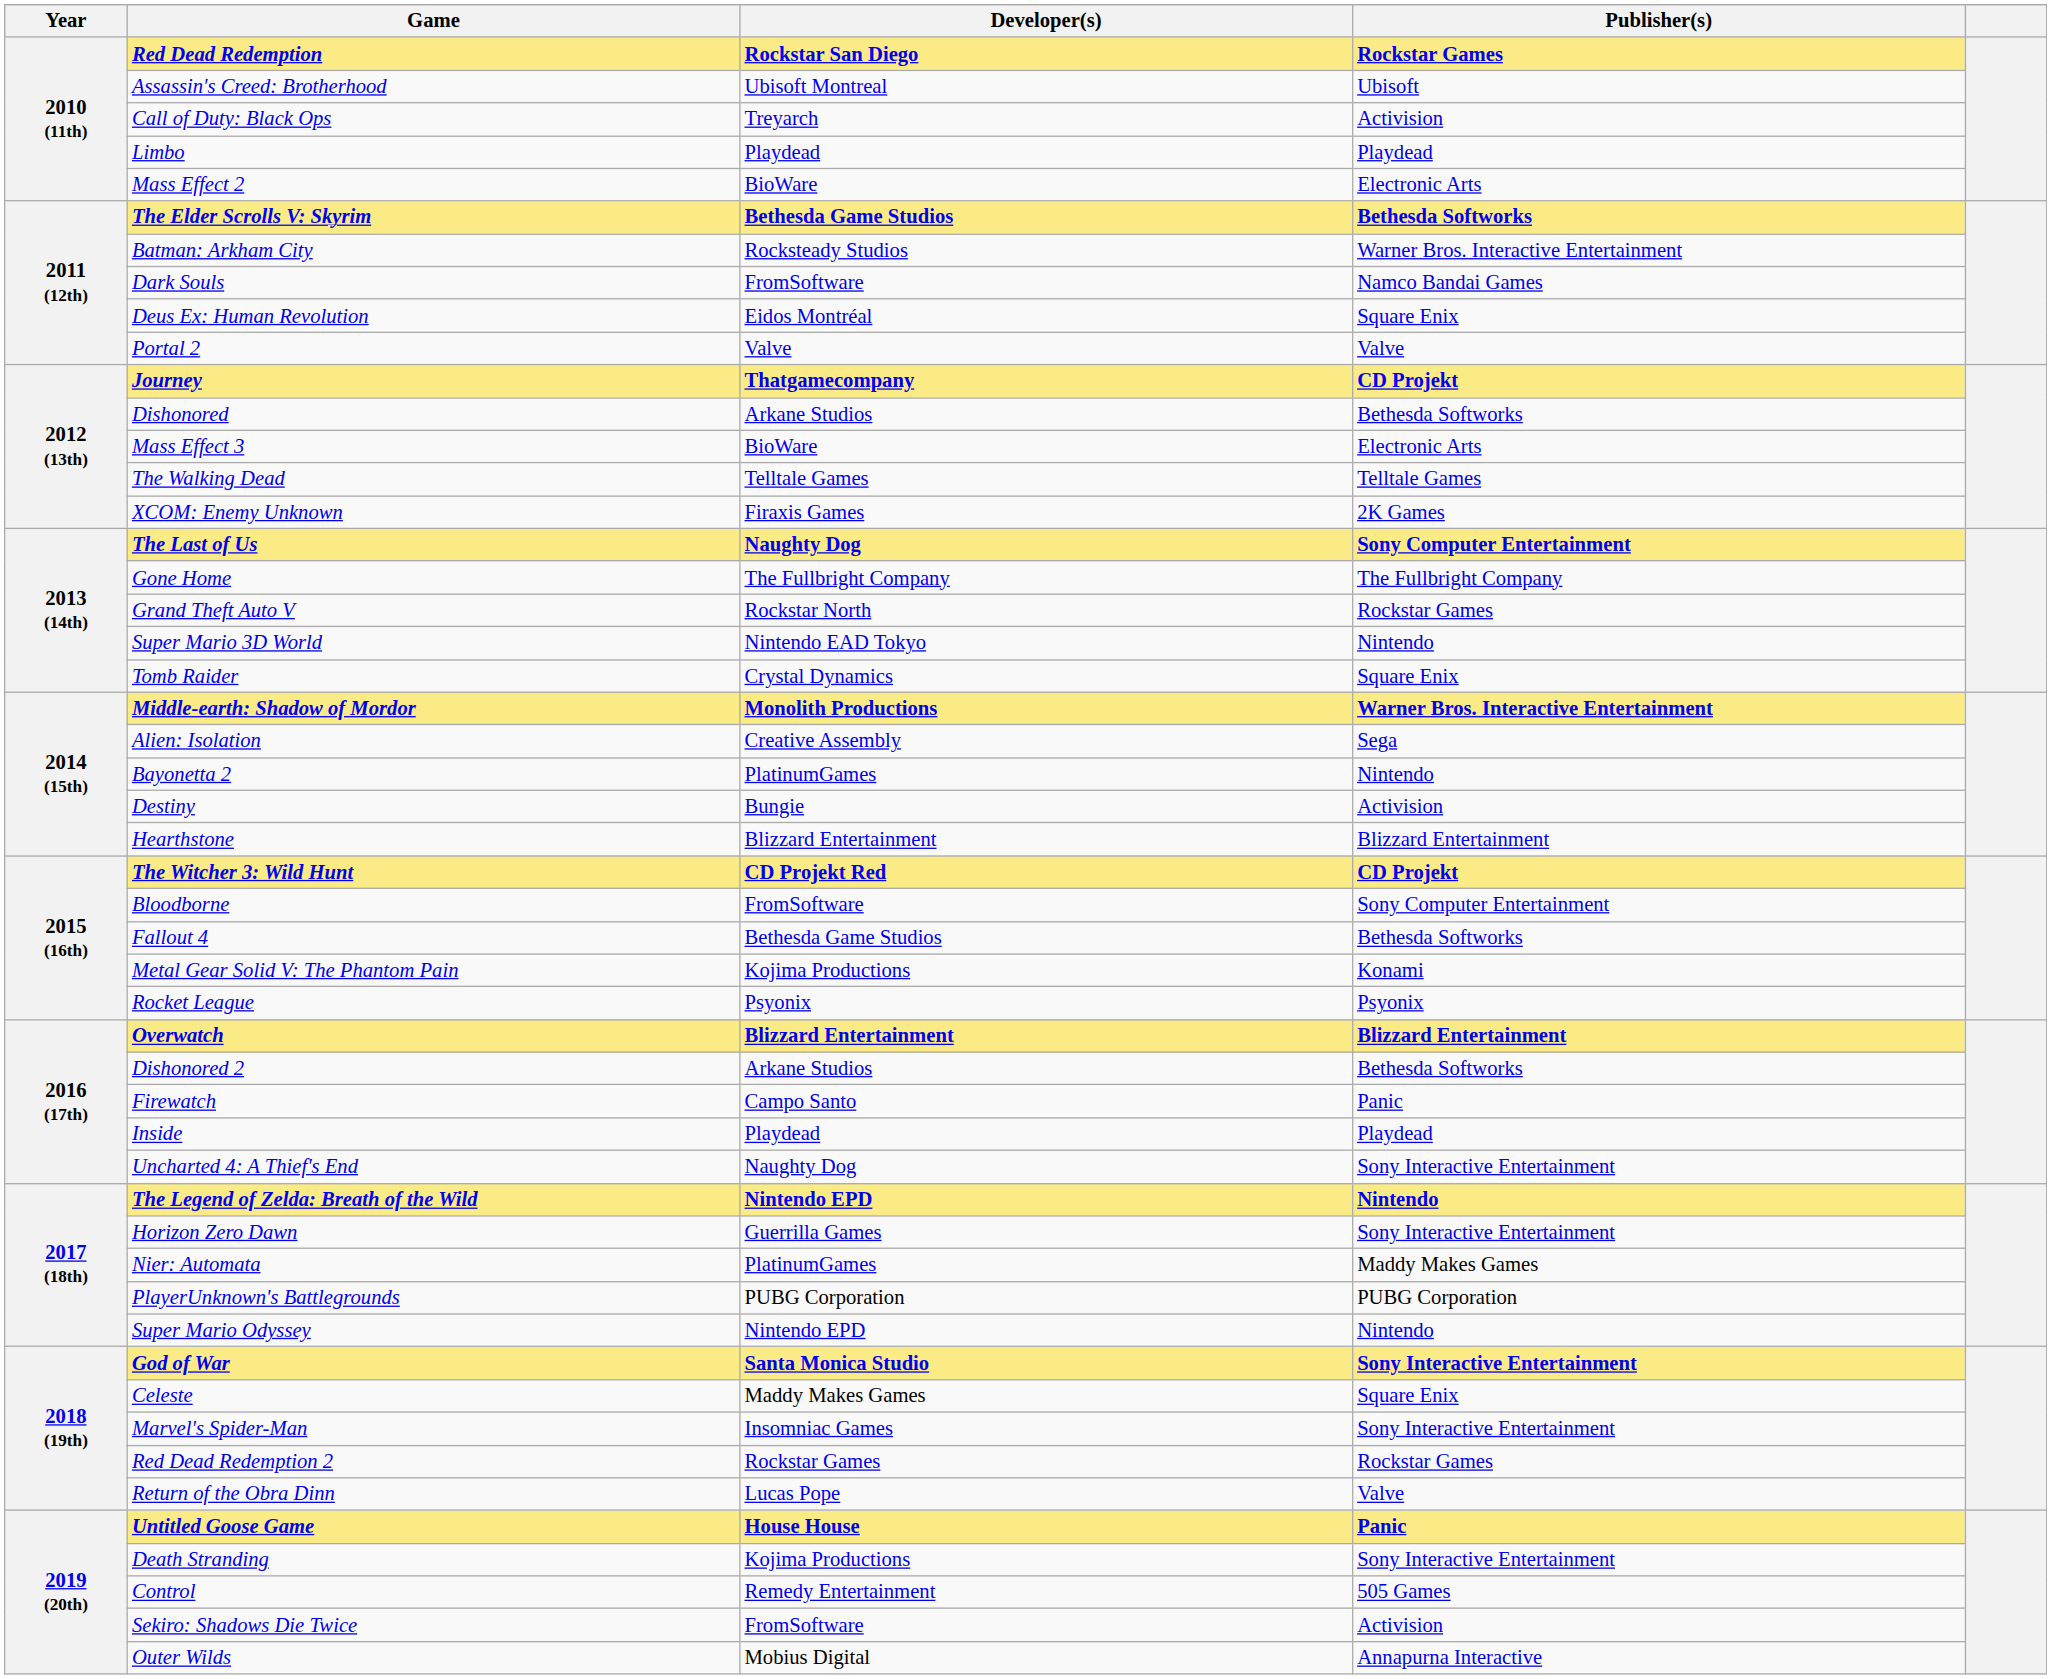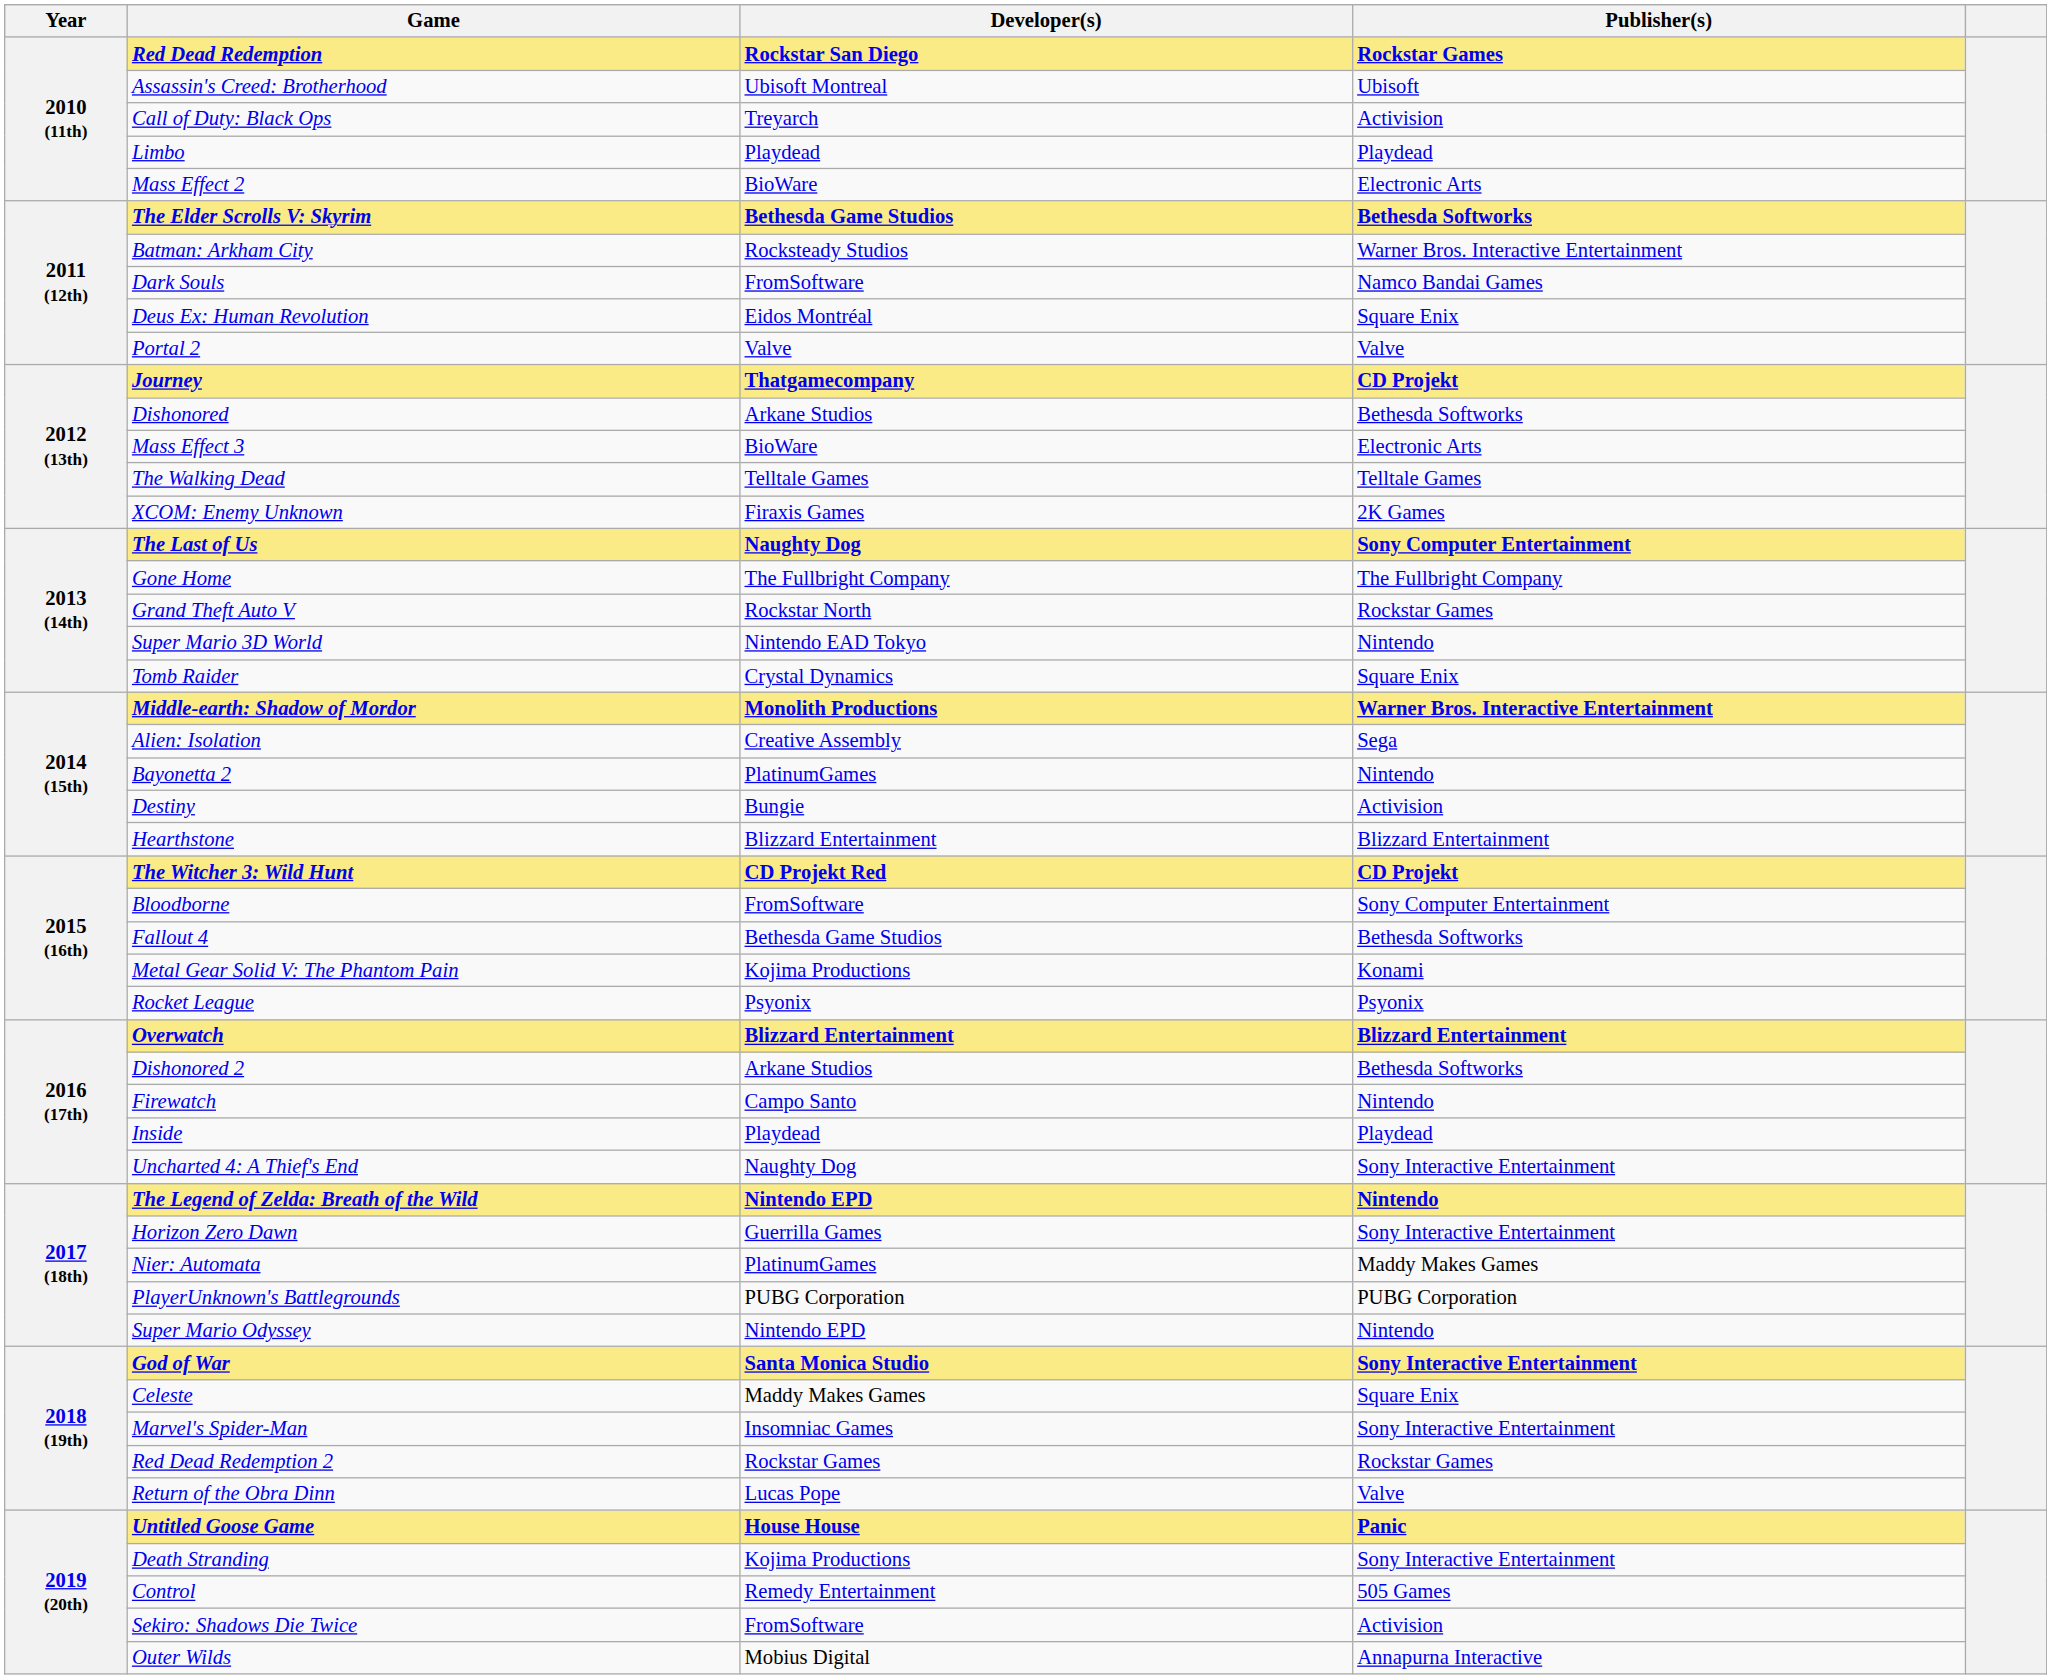Firewatch | Publisher(s): Panic -> Nintendo
